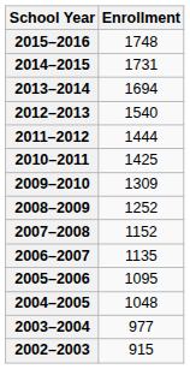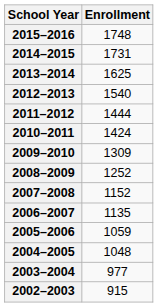2013–2014 | Enrollment: 1694 -> 1625
2010–2011 | Enrollment: 1425 -> 1424
2005–2006 | Enrollment: 1095 -> 1059
